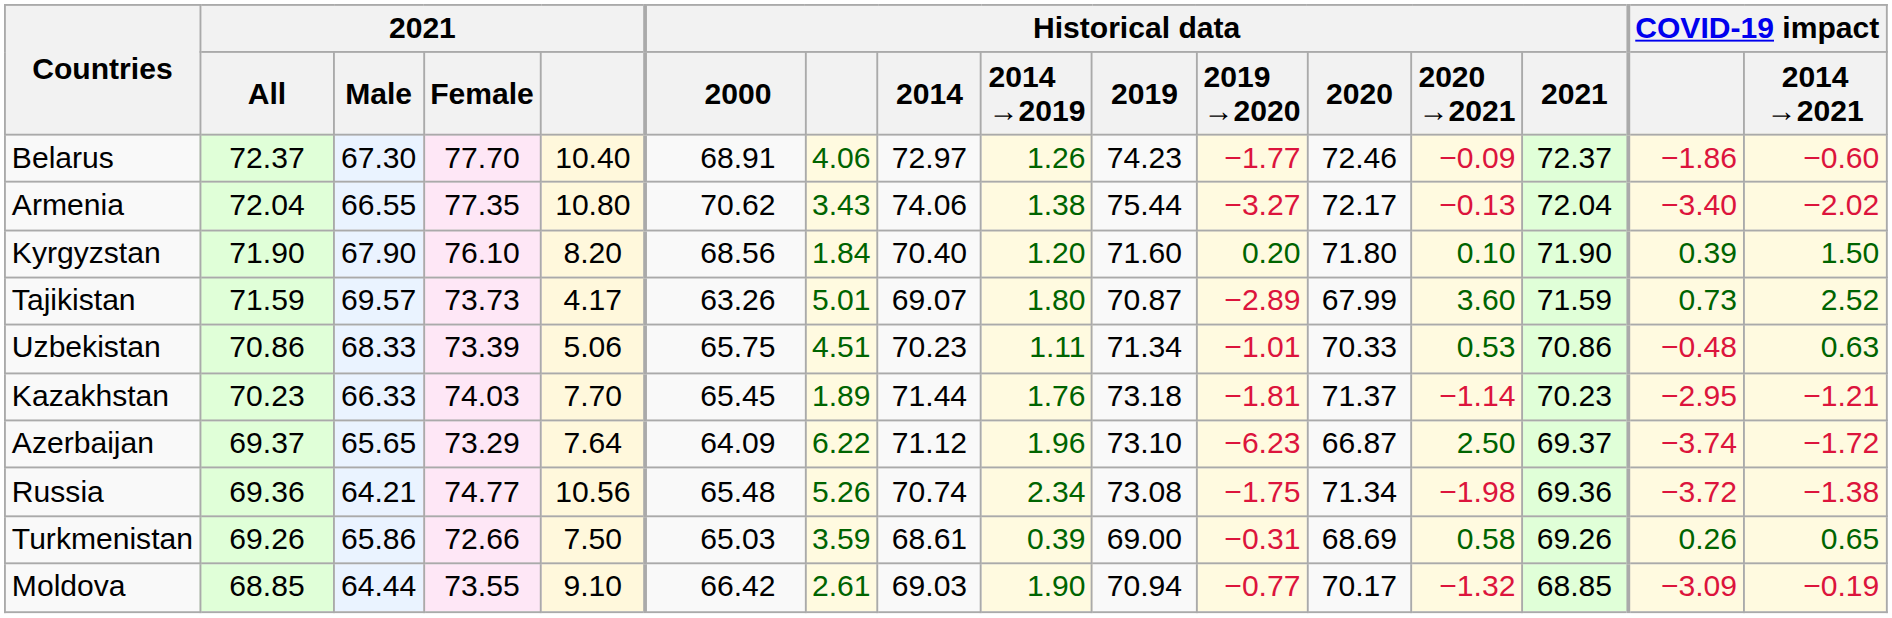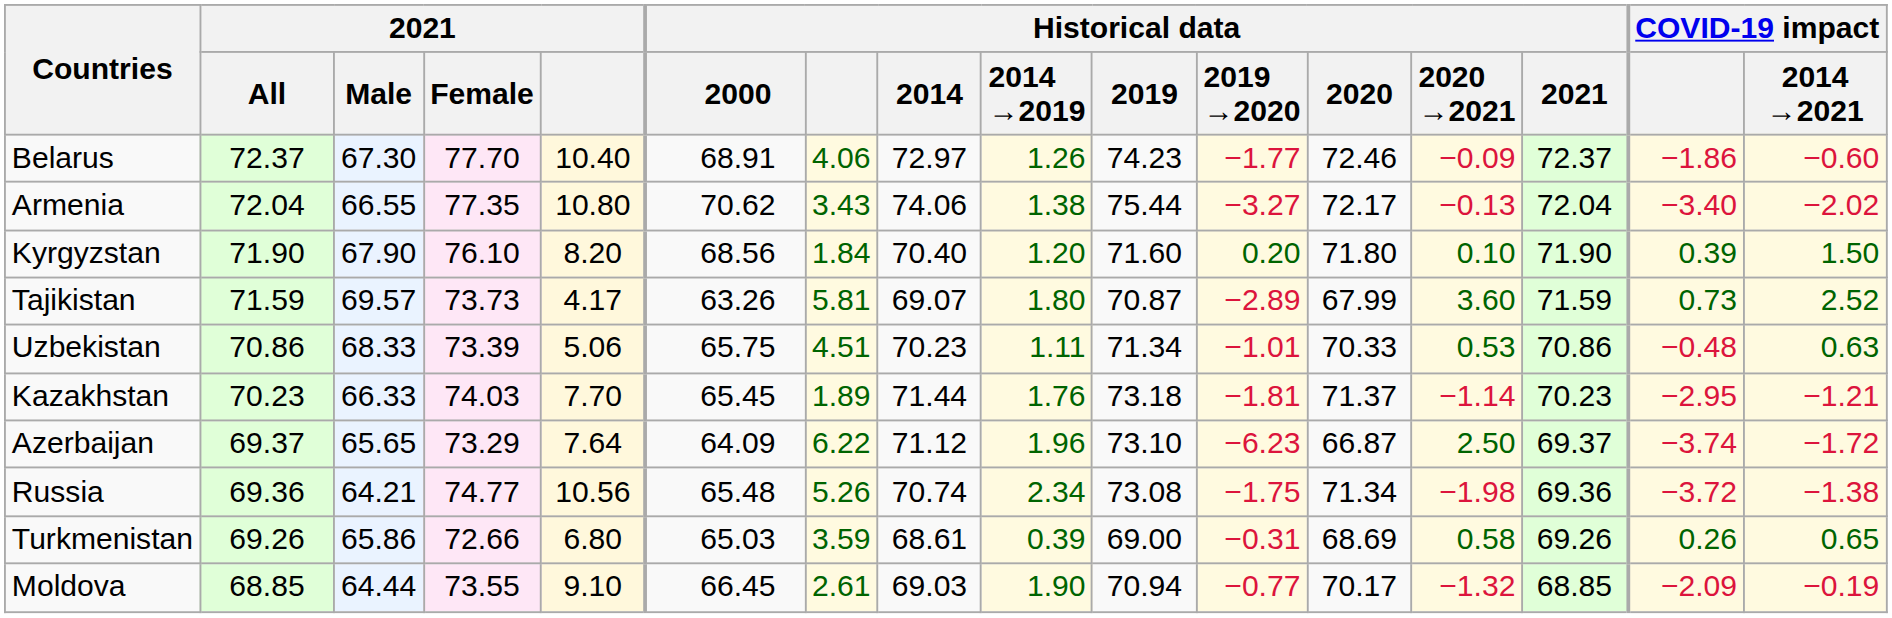Tajikistan | Historical data: 5.01 -> 5.81
Turkmenistan | 2021: 7.50 -> 6.80
Moldova | Historical data / 2000: 66.42 -> 66.45
Moldova | COVID-19 impact: −3.09 -> −2.09
